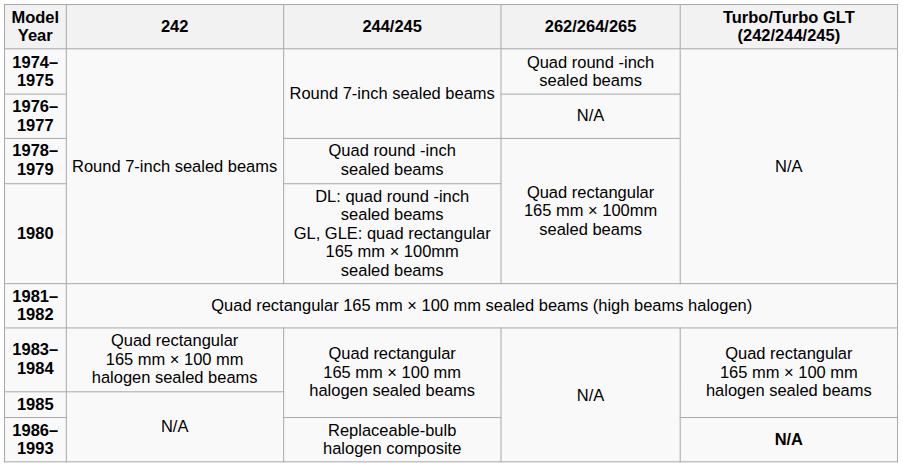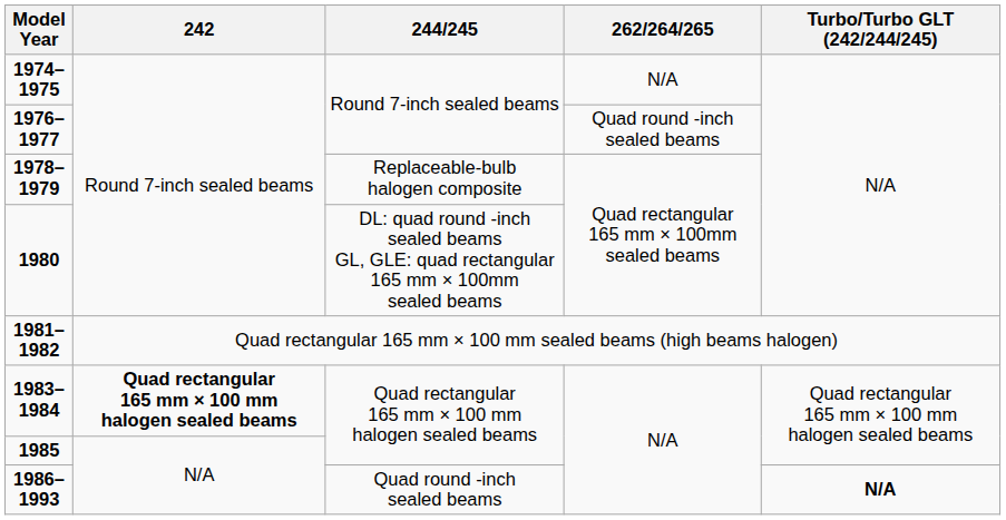1974–1975 | 262/264/265: Quad round -inch sealed beams -> N/A
1976–1977 | 262/264/265: N/A -> Quad round -inch sealed beams
1978–1979 | 244/245: Quad round -inch sealed beams -> Replaceable-bulb halogen composite
1983–1984 | 242: normal -> bold
1986–1993 | 244/245: Replaceable-bulb halogen composite -> Quad round -inch sealed beams
